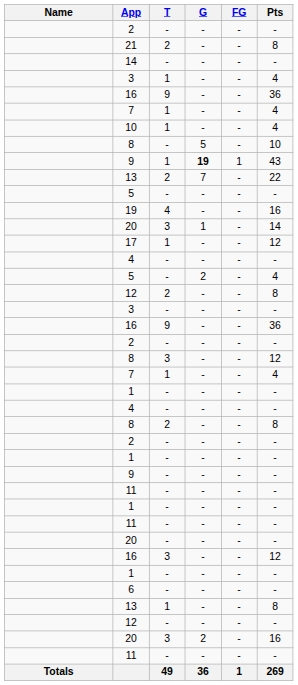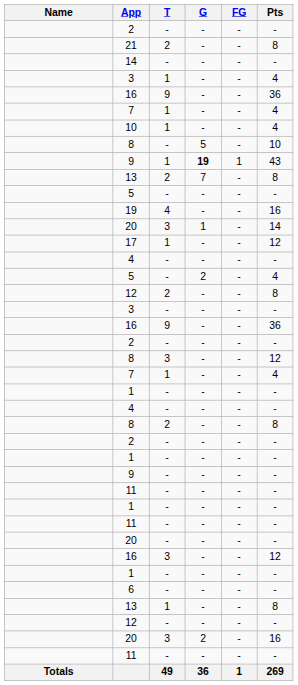13 / 2 | Pts: 22 -> 8
